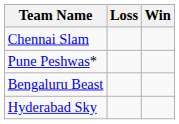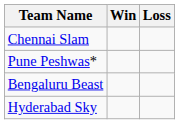columns swapped: Win <-> Loss
